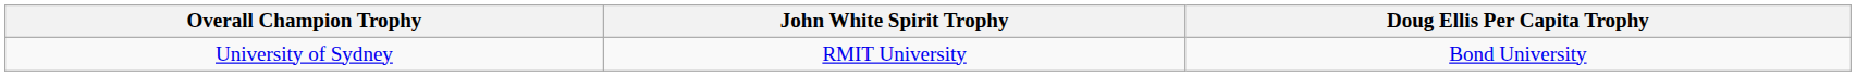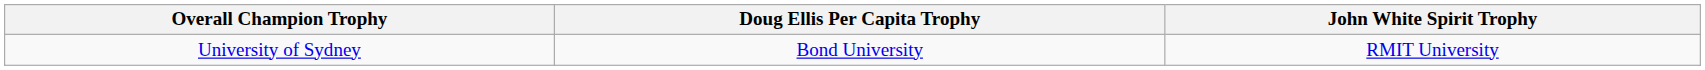columns swapped: Doug Ellis Per Capita Trophy <-> John White Spirit Trophy
